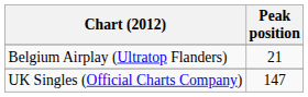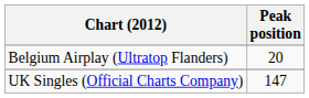Belgium Airplay (Ultratop Flanders) | Peak position: 21 -> 20
